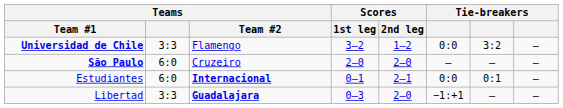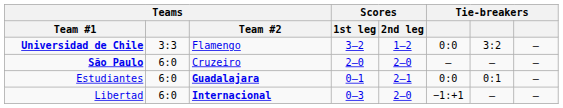Estudiantes | Teams / Team #2: Internacional -> Guadalajara
Libertad | Teams: 3:3 -> 6:0
Libertad | Teams / Team #2: Guadalajara -> Internacional
